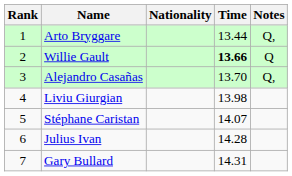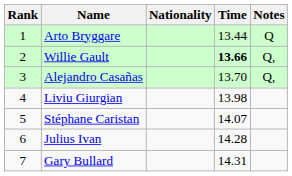Arto Bryggare | Notes: Q, -> Q
Willie Gault | Notes: Q -> Q,
